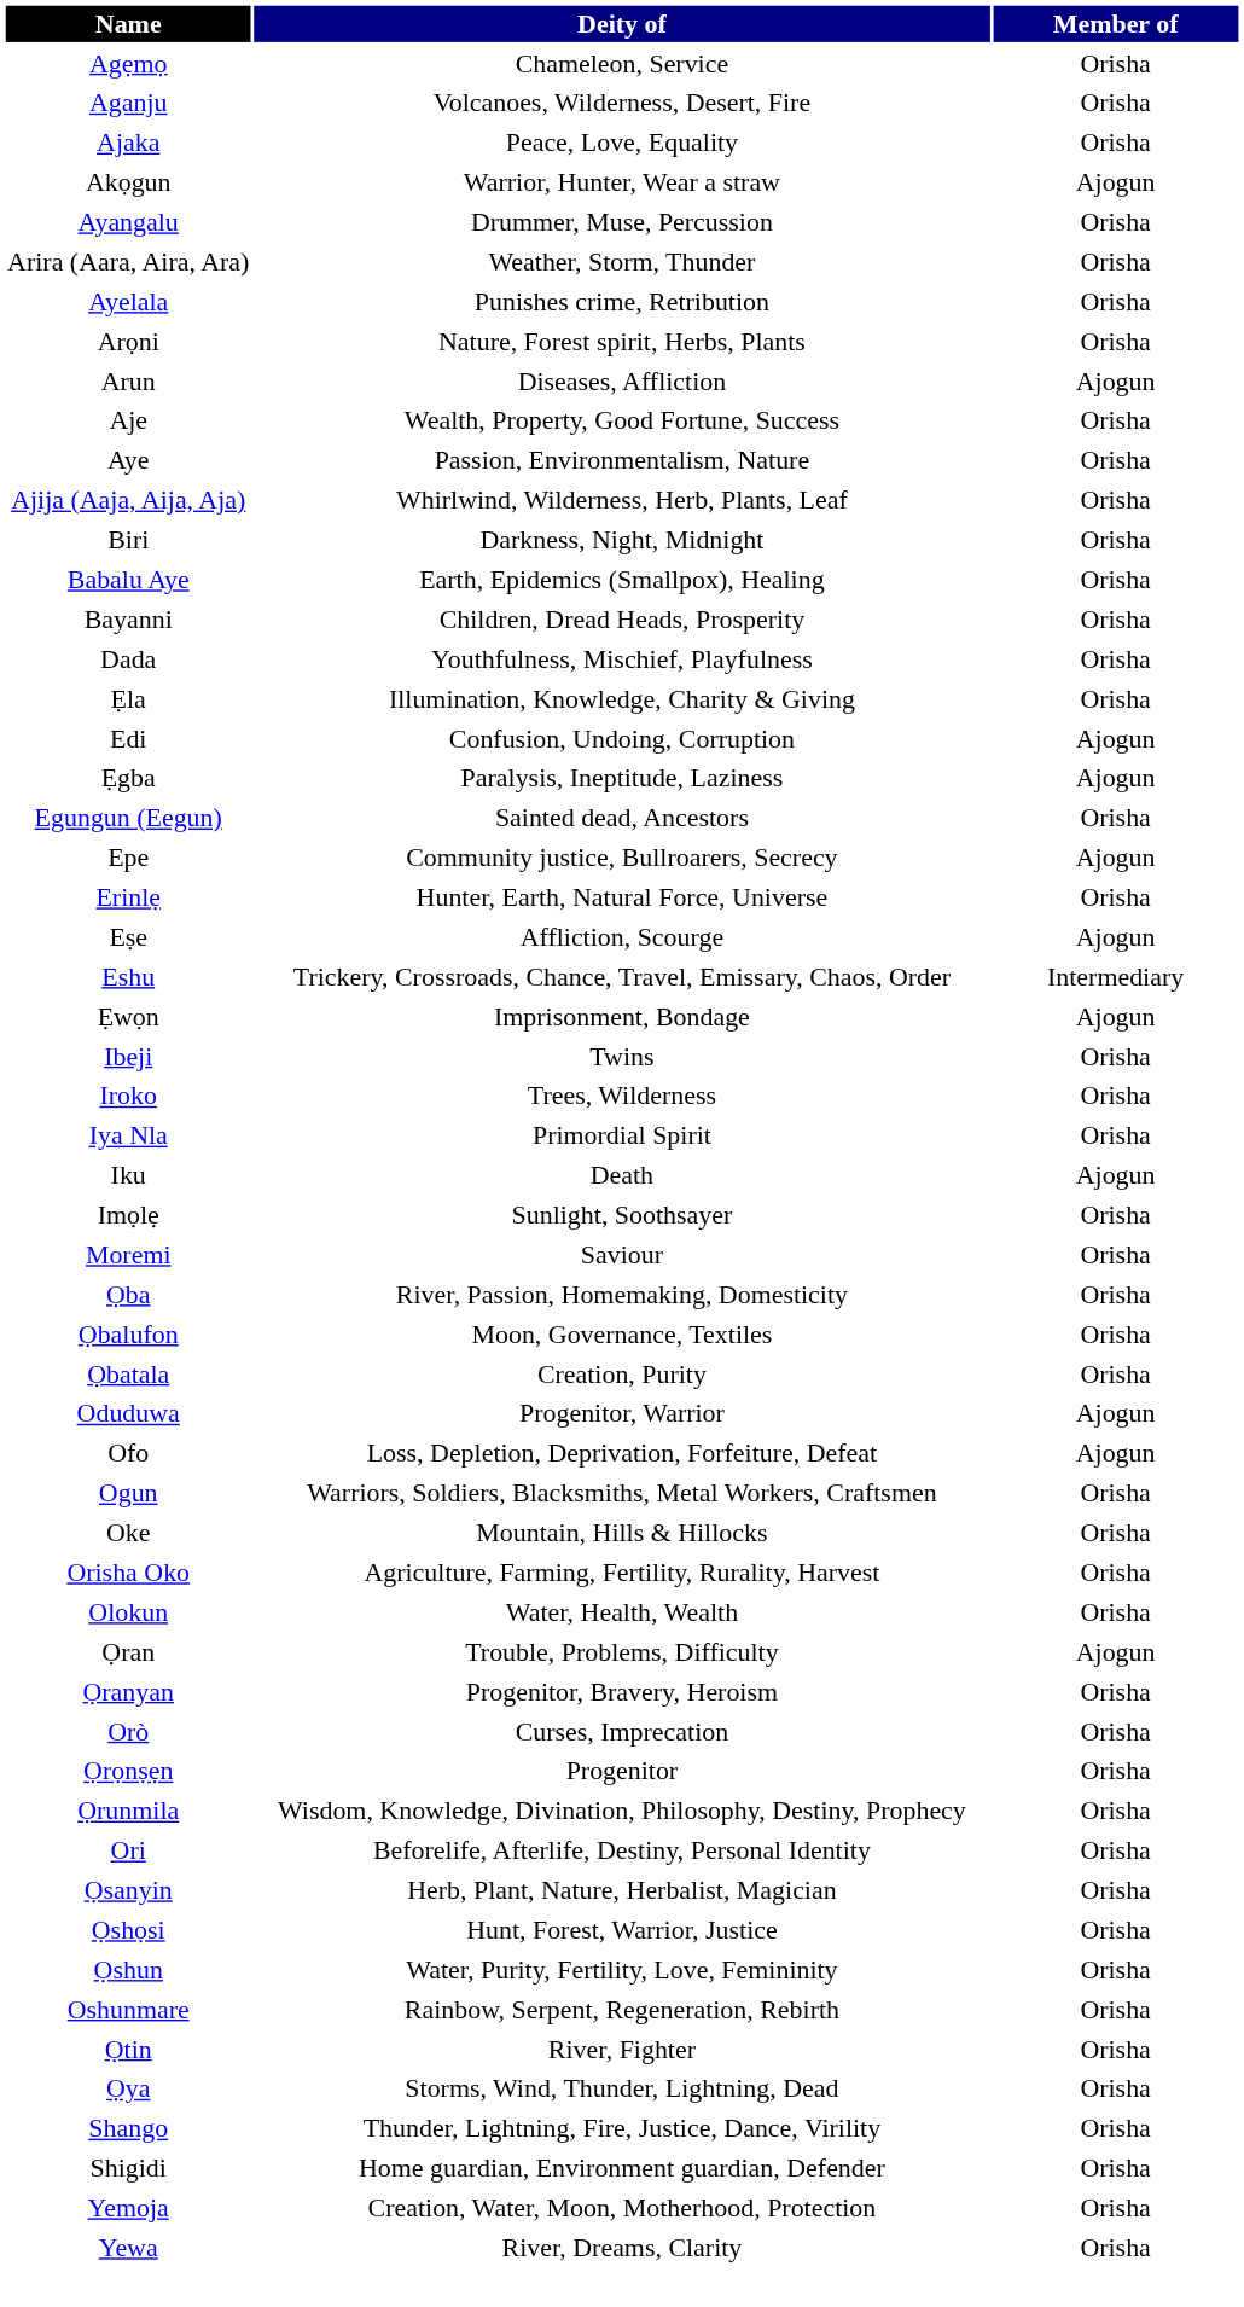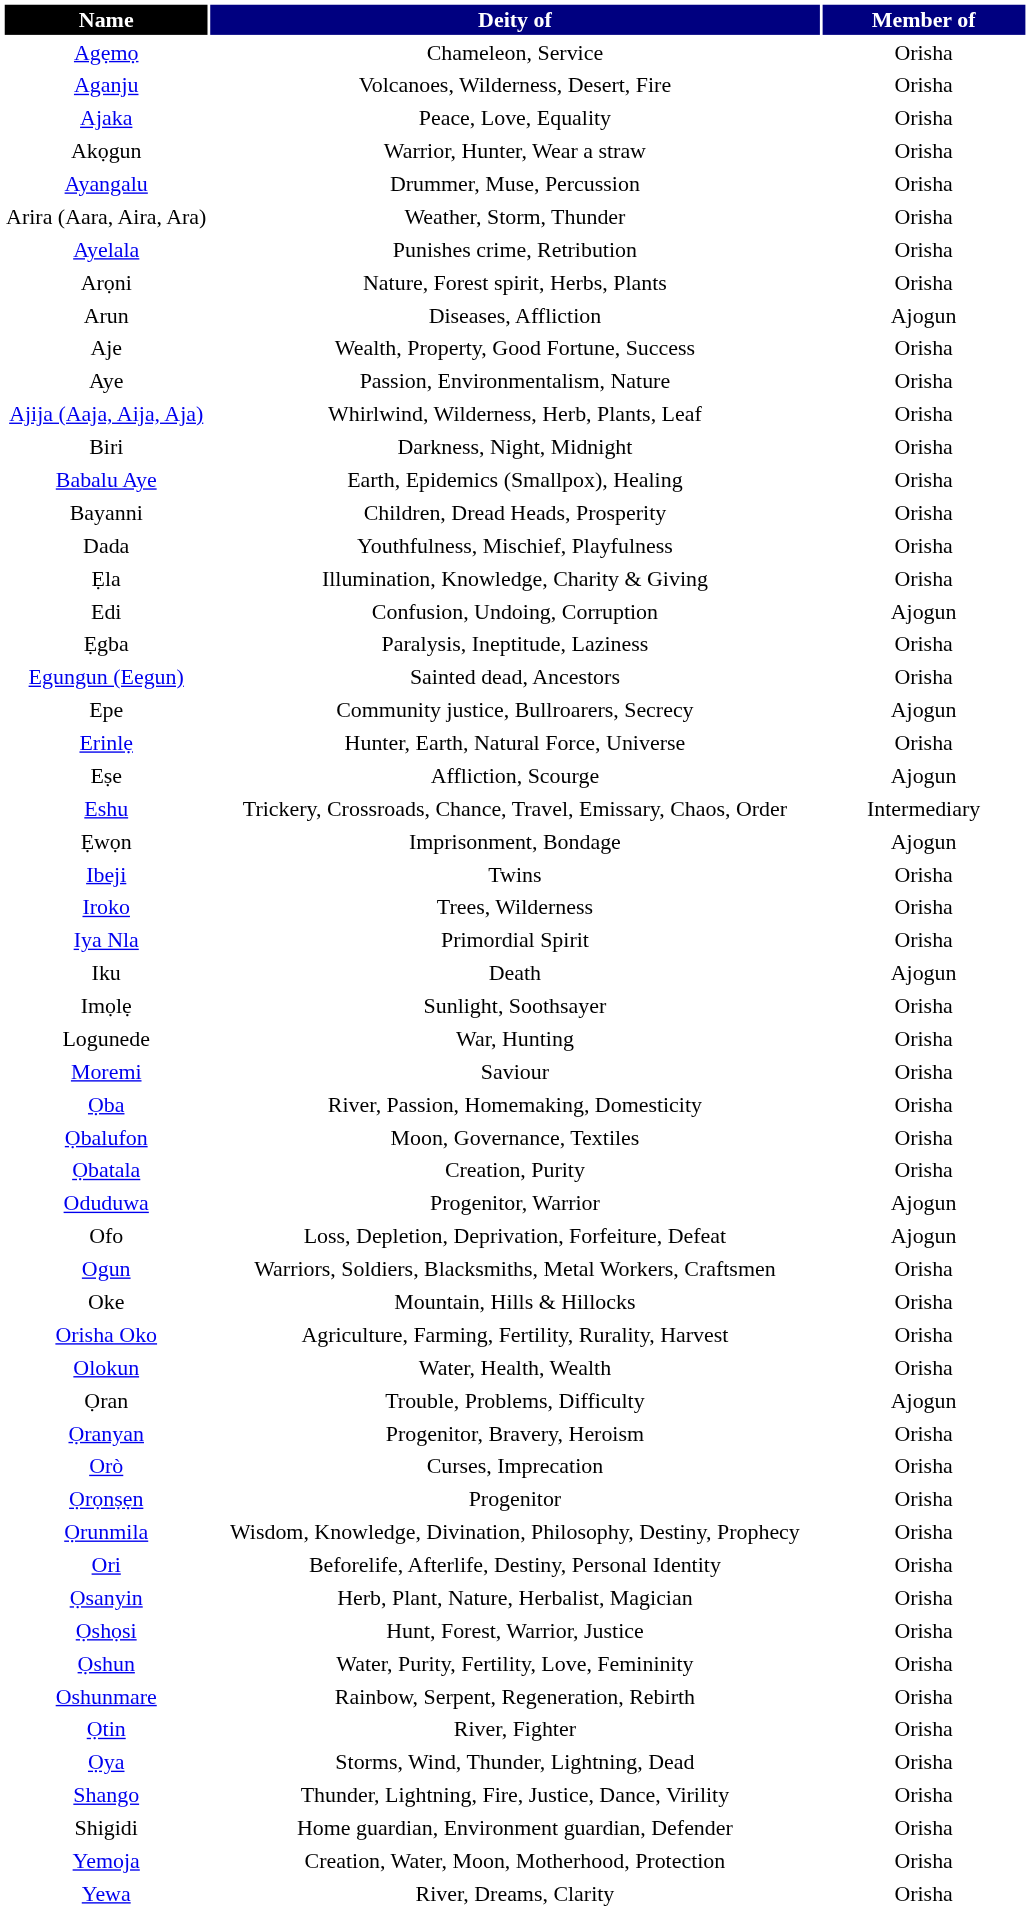Akọgun | Member of: Ajogun -> Orisha
Ẹgba | Member of: Ajogun -> Orisha
+ row: Logunede | War, Hunting | Orisha
